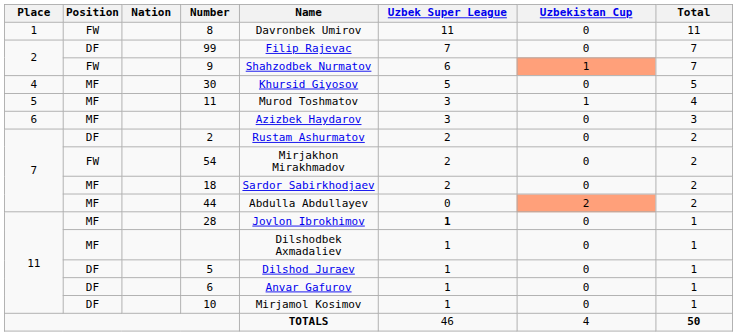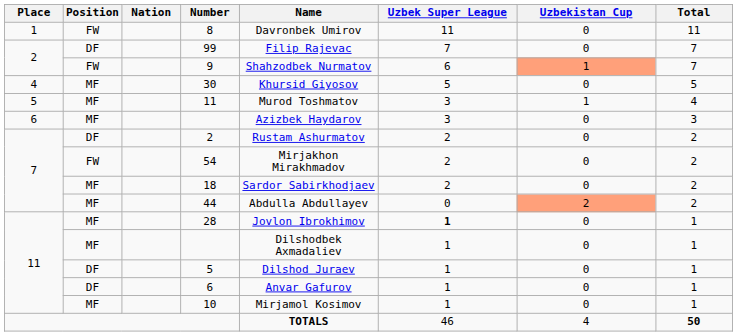10 | Position: DF -> MF
